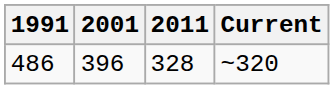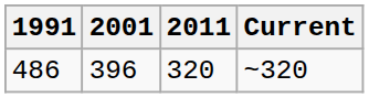486 | 2011: 328 -> 320
